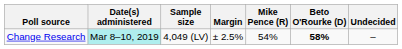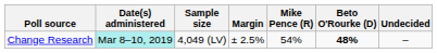Change Research | Beto O'Rourke (D): 58% -> 48%
